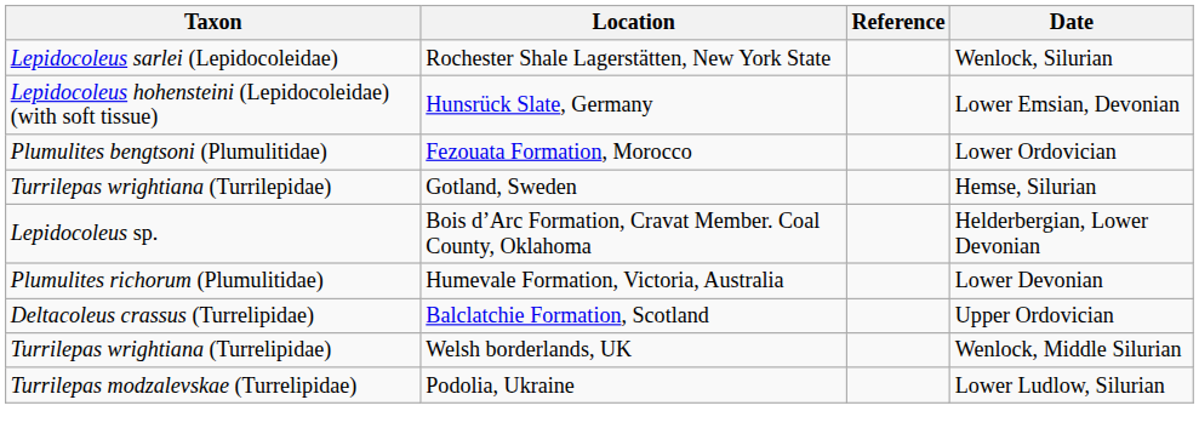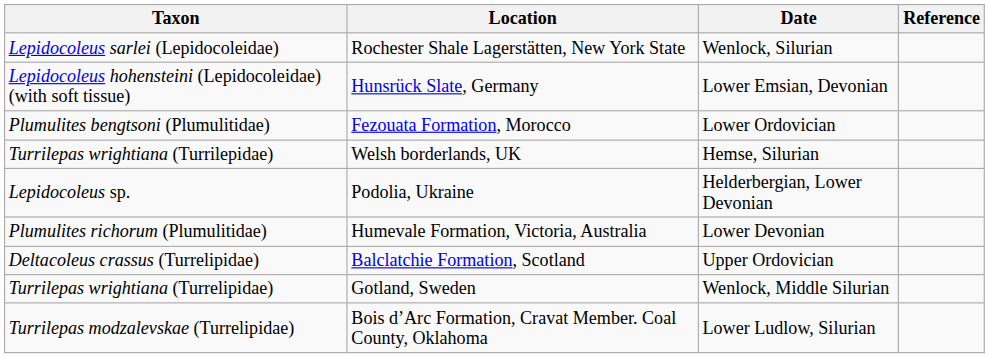columns swapped: Date <-> Reference
Turrilepas wrightiana (Turrilepidae) | Location: Gotland, Sweden -> Welsh borderlands, UK
Lepidocoleus sp. | Location: Bois d’Arc Formation, Cravat Member. Coal County, Oklahoma -> Podolia, Ukraine
Turrilepas wrightiana (Turrelipidae) | Location: Welsh borderlands, UK -> Gotland, Sweden
Turrilepas modzalevskae (Turrelipidae) | Location: Podolia, Ukraine -> Bois d’Arc Formation, Cravat Member. Coal County, Oklahoma
